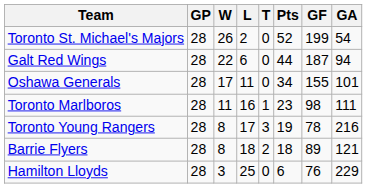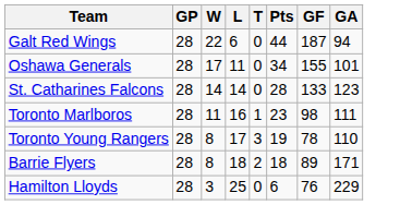- row: Toronto St. Michael's Majors | 28 | 26 | 2 | 0 | 52 | 199 | 54
+ row: St. Catharines Falcons | 28 | 14 | 14 | 0 | 28 | 133 | 123
Toronto Young Rangers | GA: 216 -> 110
Barrie Flyers | GA: 121 -> 171
